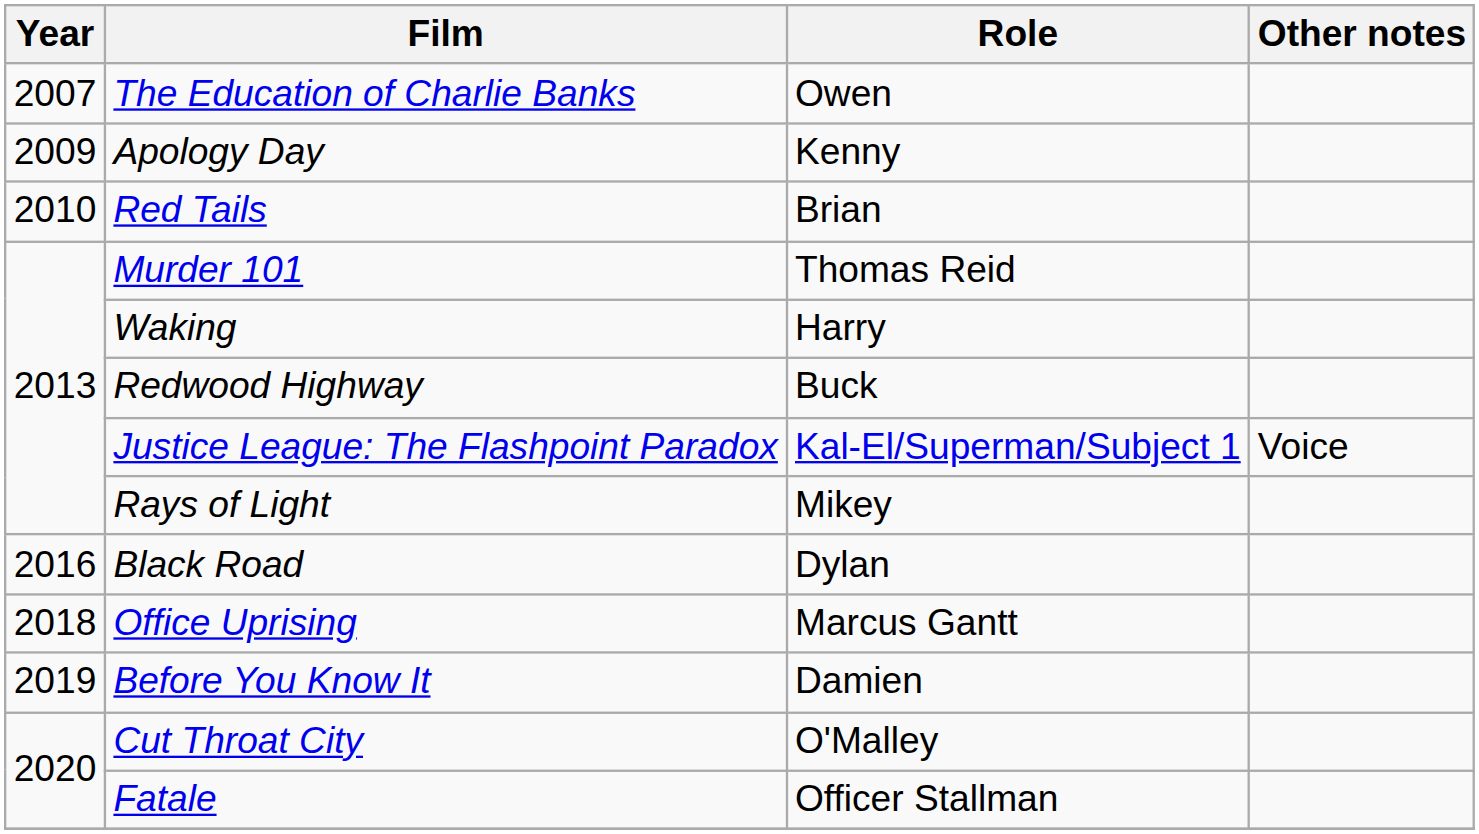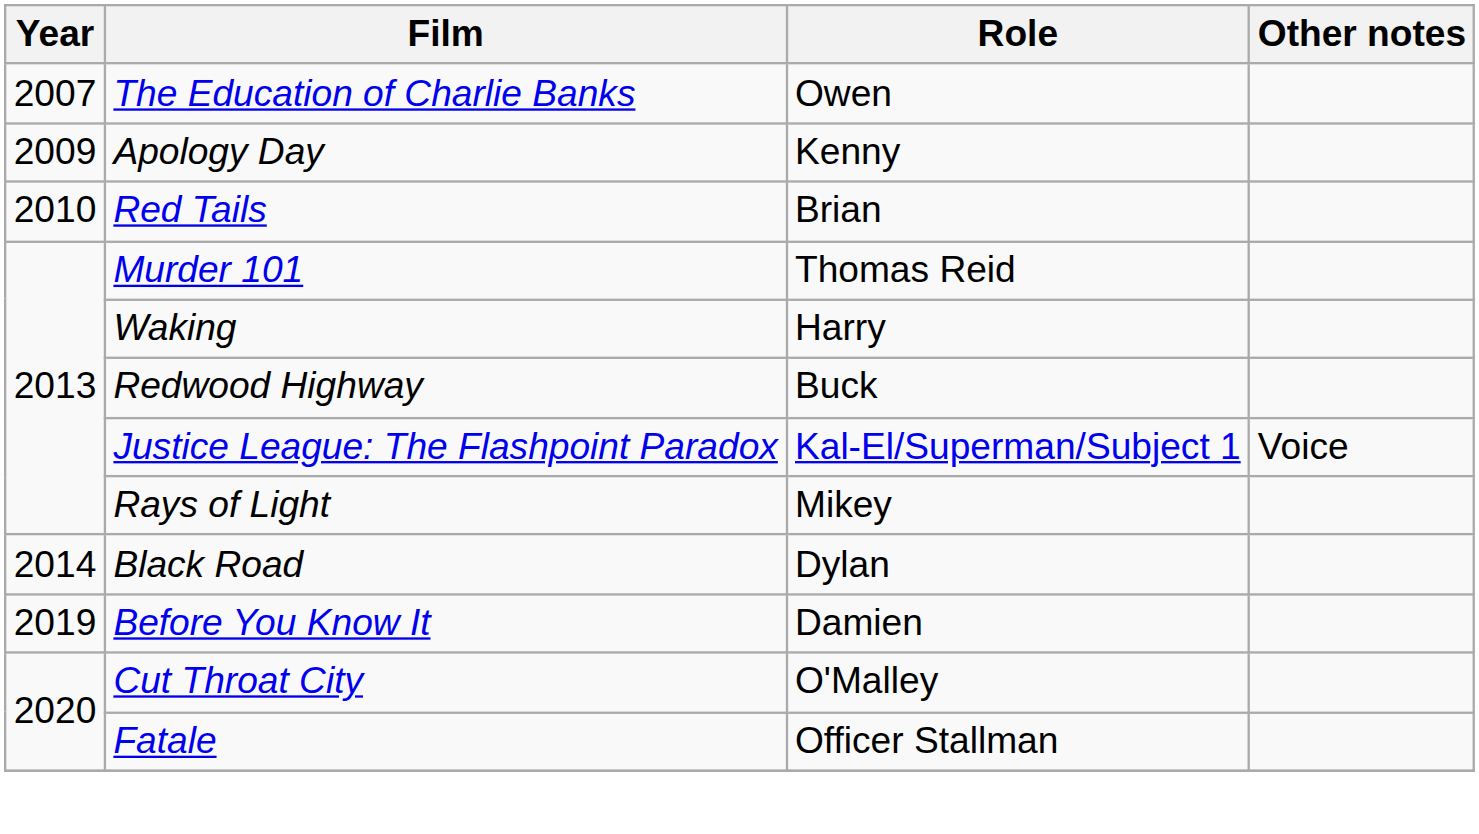Black Road | Year: 2016 -> 2014
- row: 2018 | Office Uprising | Marcus Gantt
